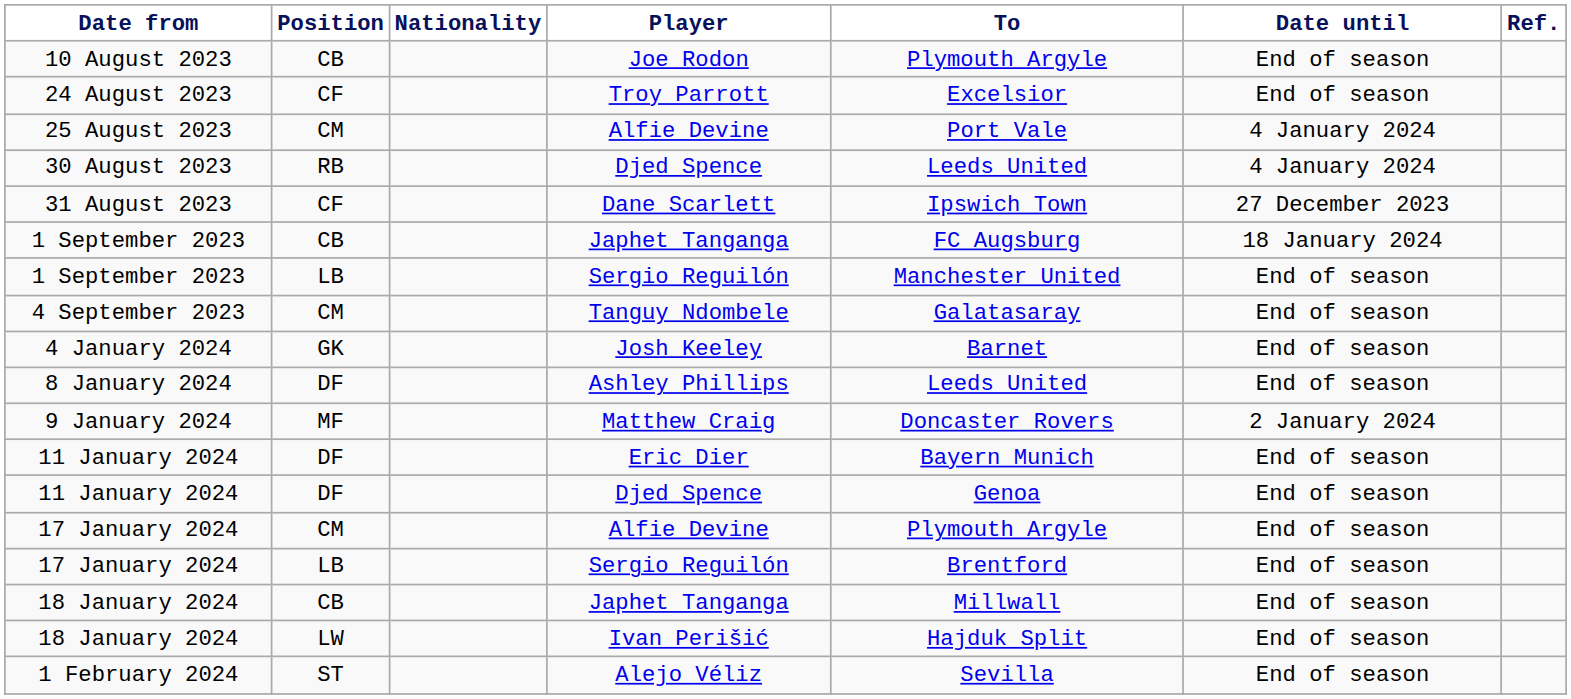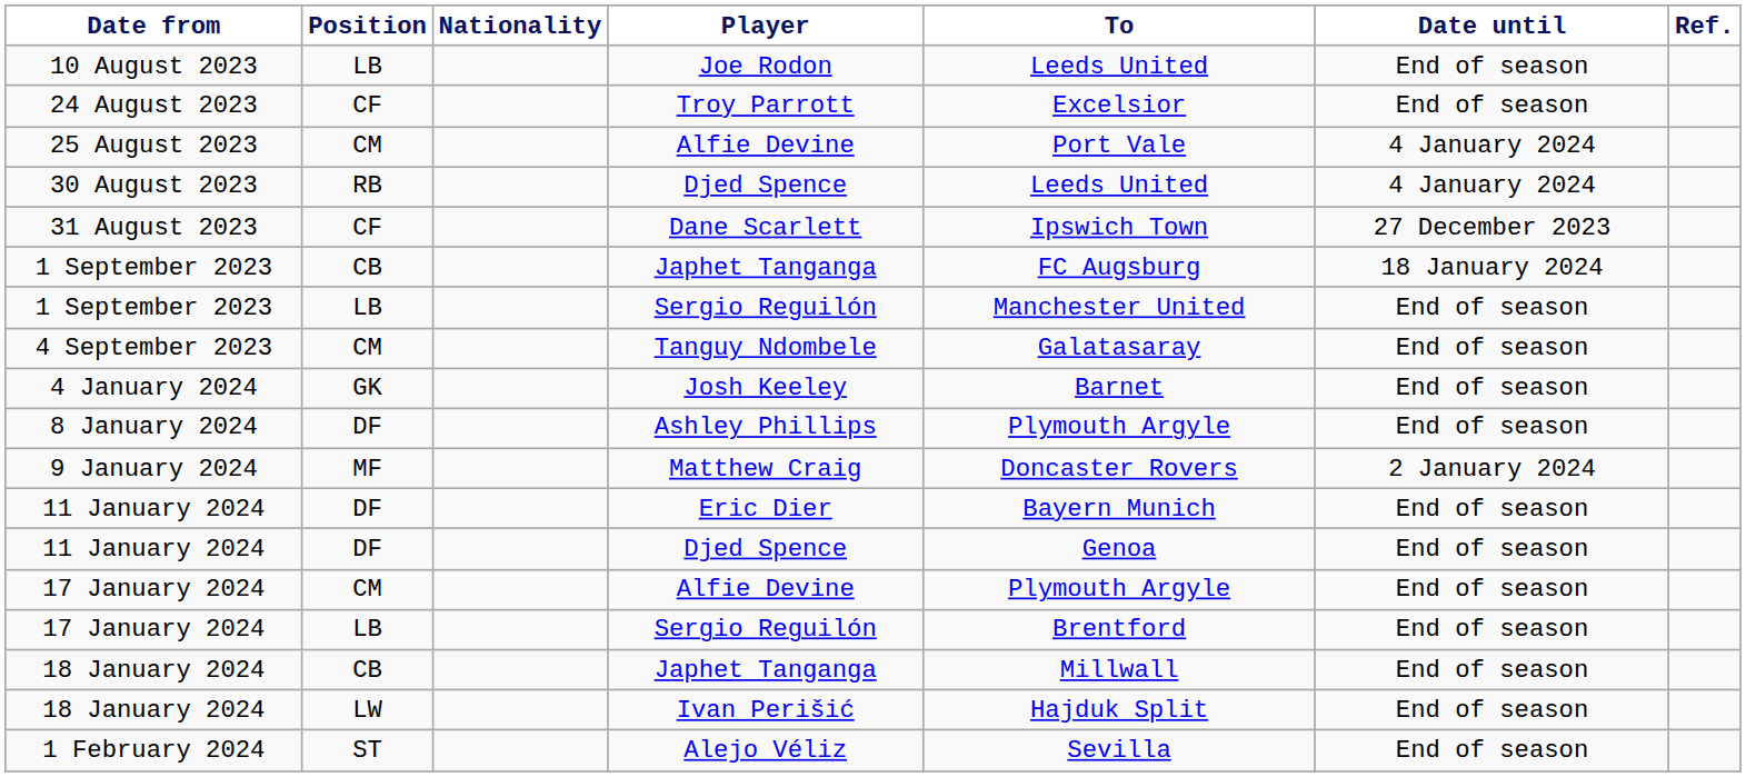10 August 2023 | Position: CB -> LB
10 August 2023 | To: Plymouth Argyle -> Leeds United
8 January 2024 | To: Leeds United -> Plymouth Argyle
